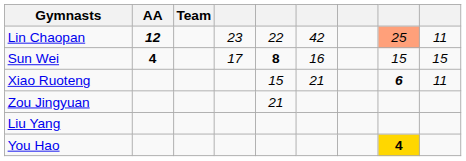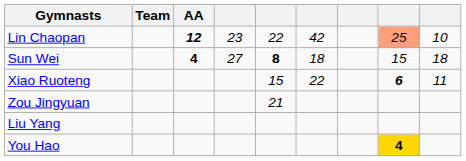columns swapped: Team <-> AA
Lin Chaopan | column 9: 11 -> 10
Sun Wei | column 4: 17 -> 27
Sun Wei | column 6: 16 -> 18
Sun Wei | column 9: 15 -> 18
Xiao Ruoteng | column 6: 21 -> 22
